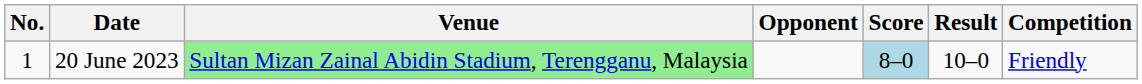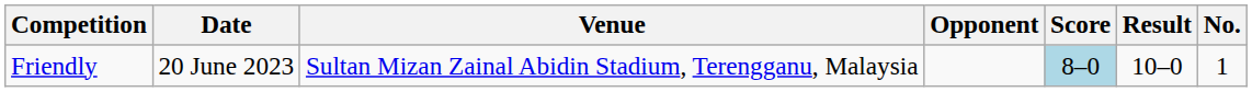columns swapped: No. <-> Competition
20 June 2023 | Venue: lightgreen background -> no background
